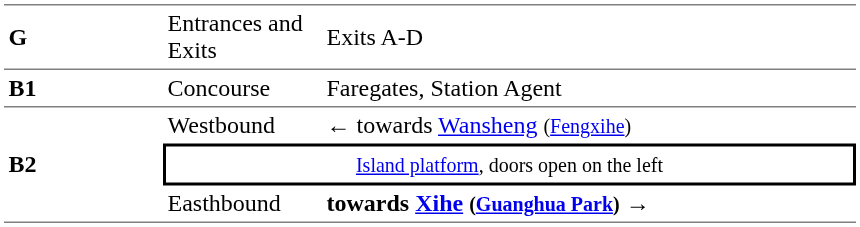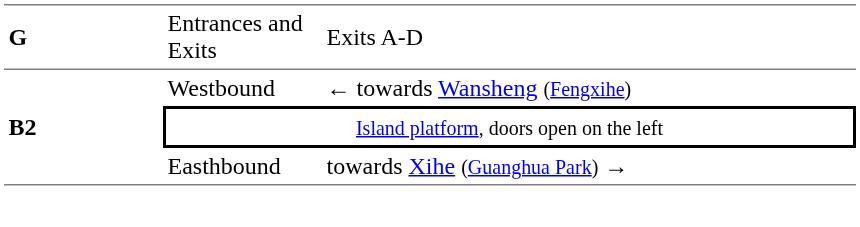- row: B1 | Concourse | Faregates, Station Agent
Easthbound | column 3: bold -> normal
